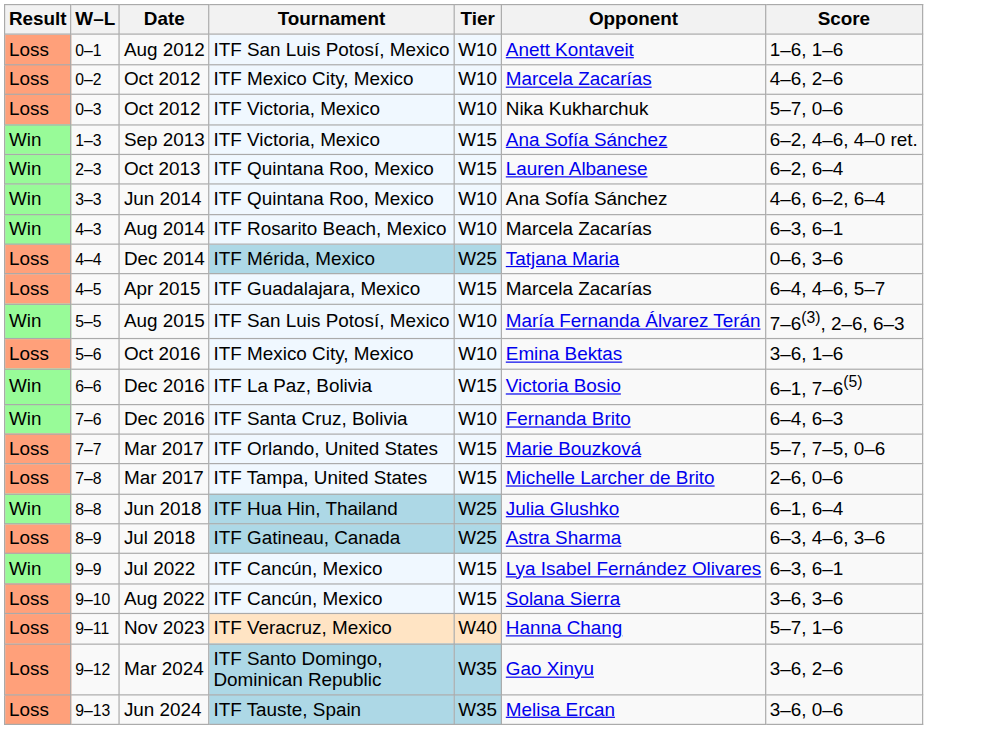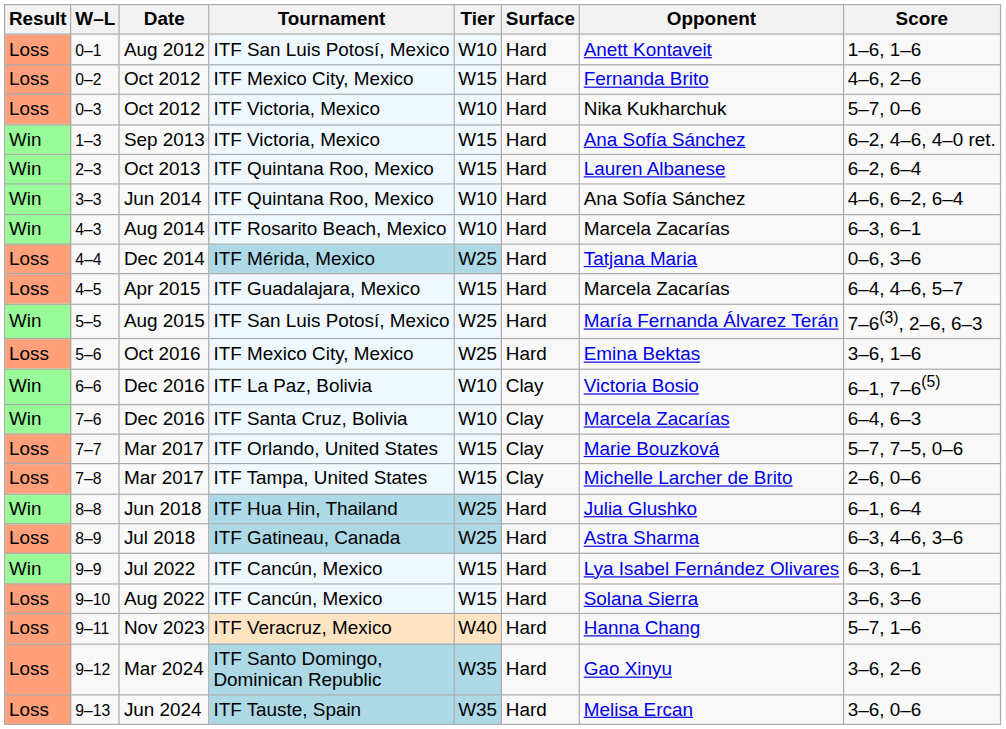+ column: Surface | Hard | Hard | Hard | Hard | Hard | Hard | Hard | Hard | Hard | Hard | Hard | Clay | Clay | Clay | Clay | Hard | Hard | Hard | Hard | Hard | Hard | Hard
0–2 | Tier: W10 -> W15
0–2 | Opponent: Marcela Zacarías -> Fernanda Brito
5–5 | Tier: W10 -> W25
5–6 | Tier: W10 -> W25
6–6 | Tier: W15 -> W10
7–6 | Opponent: Fernanda Brito -> Marcela Zacarías
